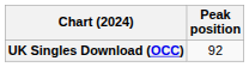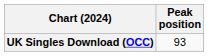UK Singles Download (OCC) | Peak position: 92 -> 93
